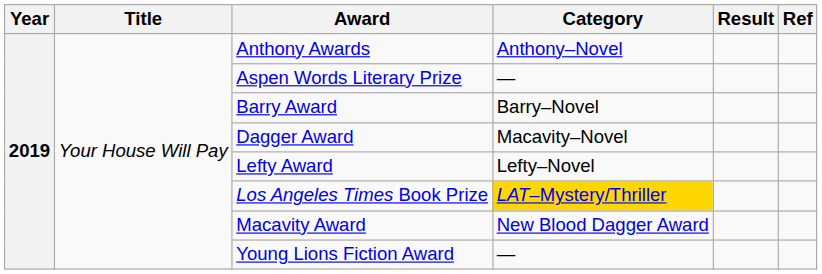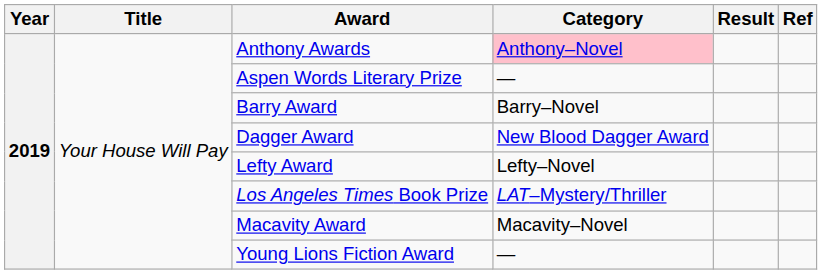Anthony Awards | Category: no background -> pink background
Dagger Award | Category: Macavity–Novel -> New Blood Dagger Award
Los Angeles Times Book Prize | Category: gold background -> no background
Macavity Award | Category: New Blood Dagger Award -> Macavity–Novel
